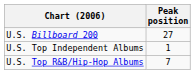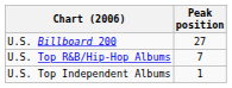rows swapped: U.S. Top Independent Albums <-> U.S. Top R&B/Hip-Hop Albums
